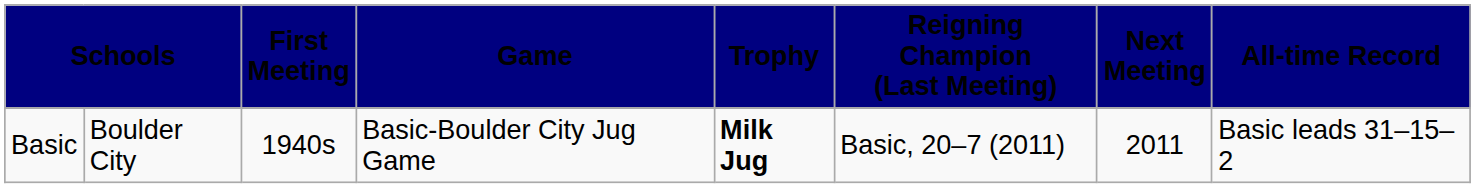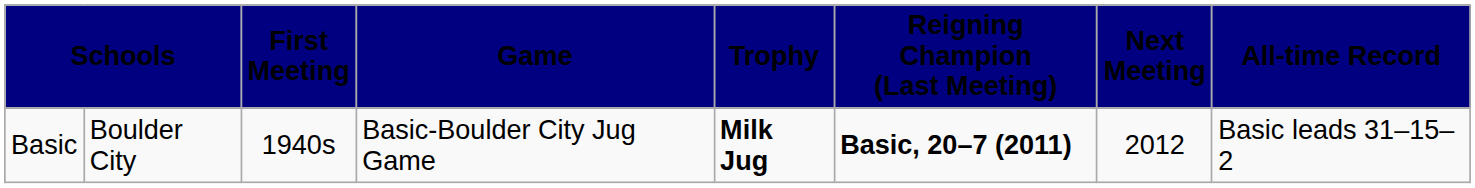Basic | column 6: normal -> bold
Basic | column 7: 2011 -> 2012
